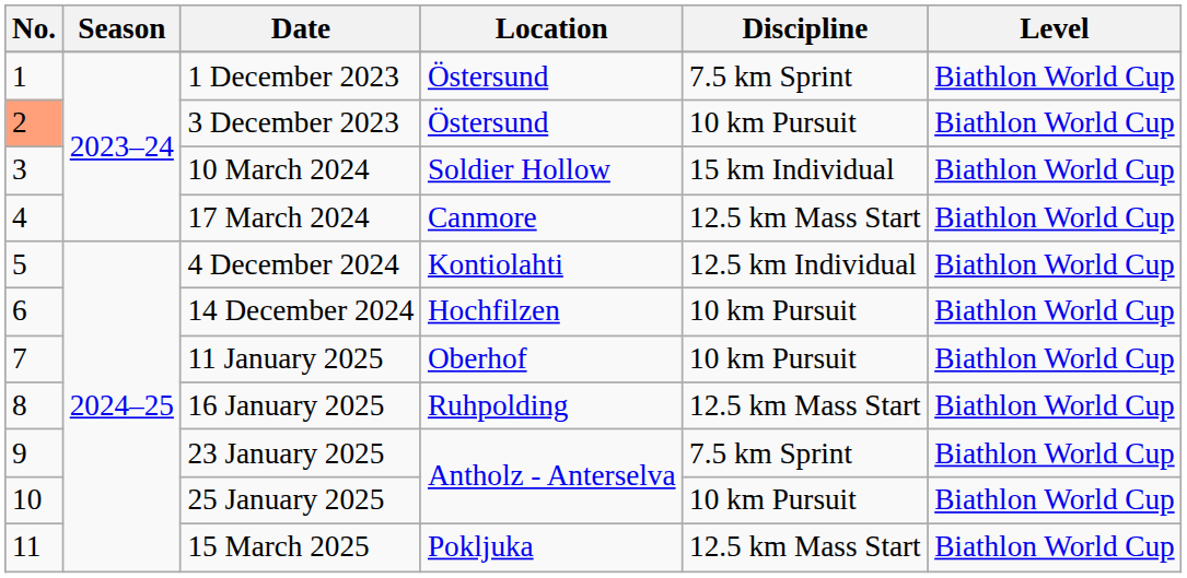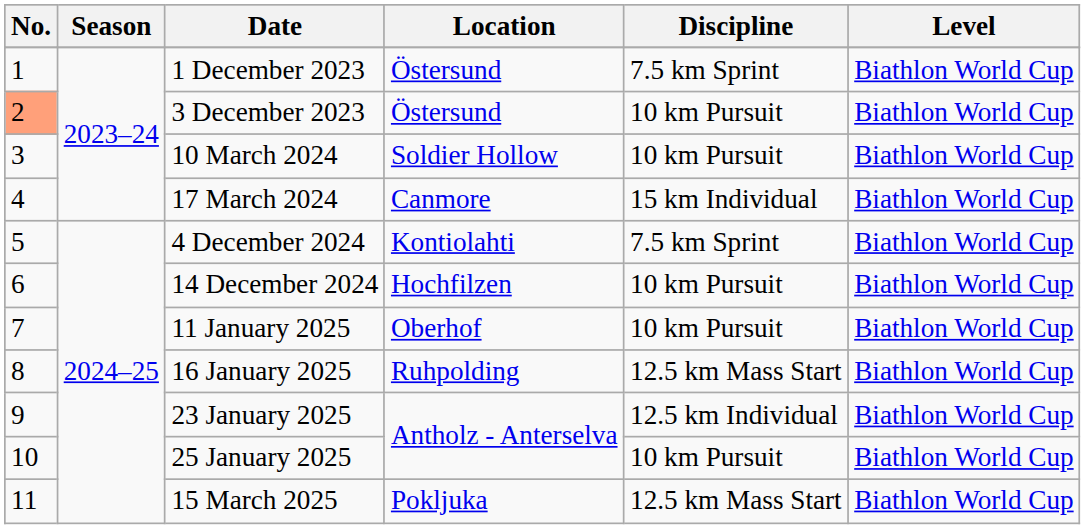10 March 2024 | Discipline: 15 km Individual -> 10 km Pursuit
17 March 2024 | Discipline: 12.5 km Mass Start -> 15 km Individual
4 December 2024 | Discipline: 12.5 km Individual -> 7.5 km Sprint
23 January 2025 | Discipline: 7.5 km Sprint -> 12.5 km Individual
